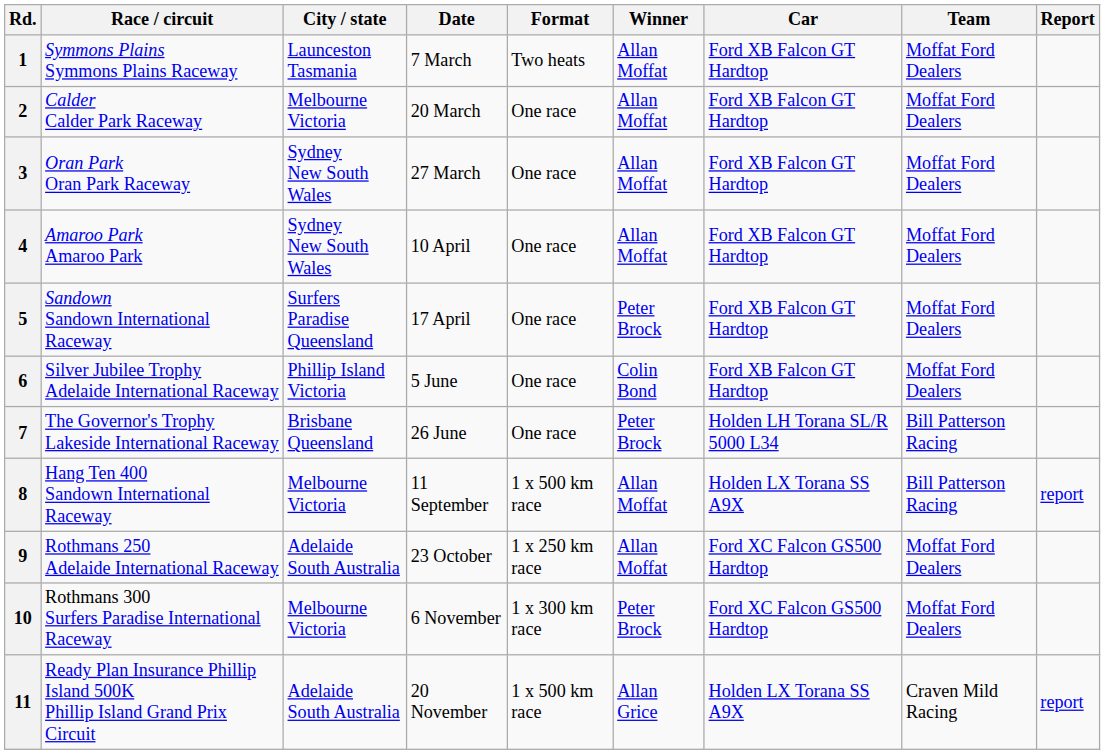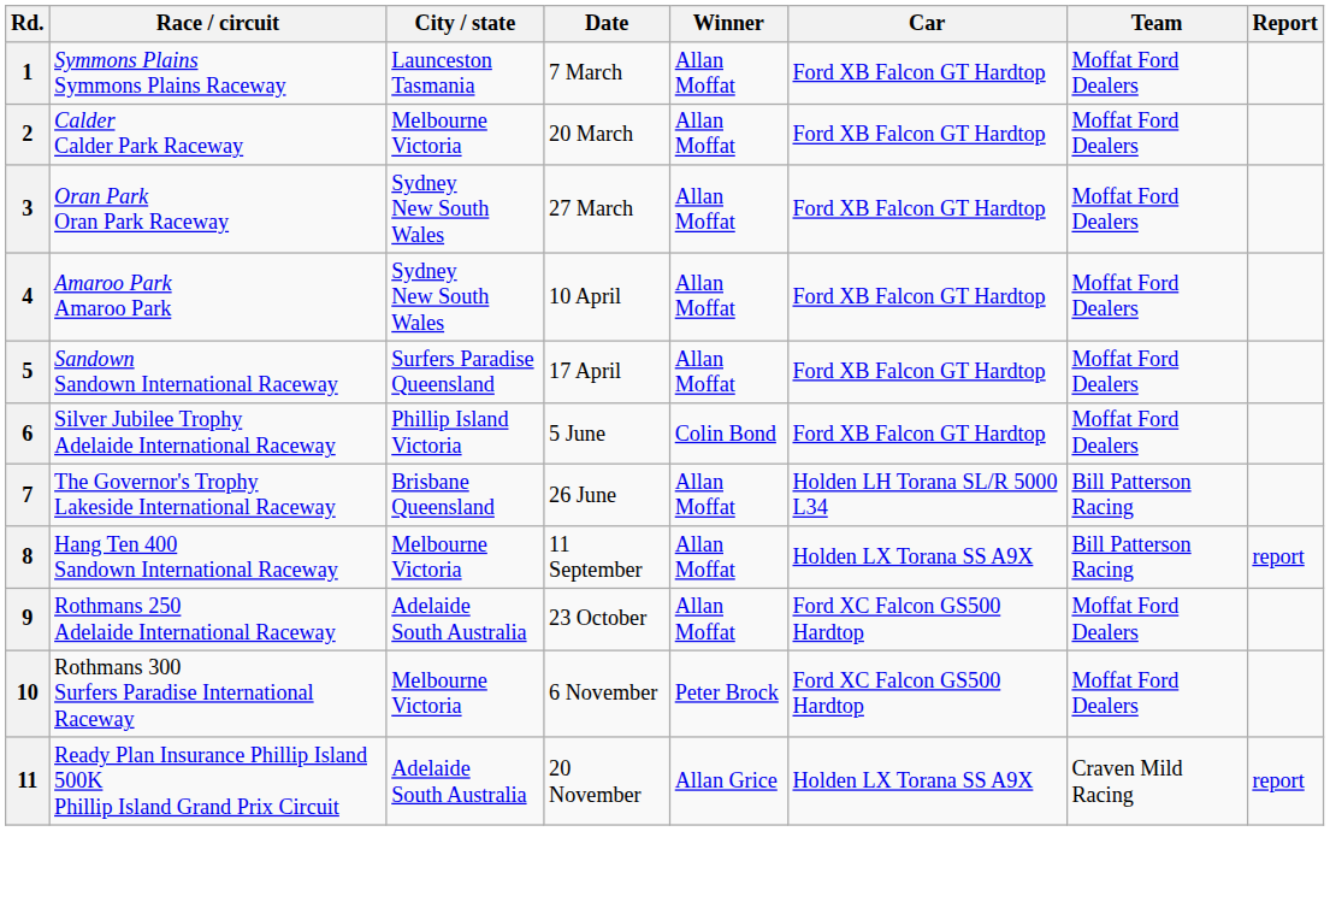- column: Format | Two heats | One race | One race | One race | One race | One race | One race | 1 x 500 km race | 1 x 250 km race | 1 x 300 km race | 1 x 500 km race
5 | Winner: Peter Brock -> Allan Moffat
7 | Winner: Peter Brock -> Allan Moffat
